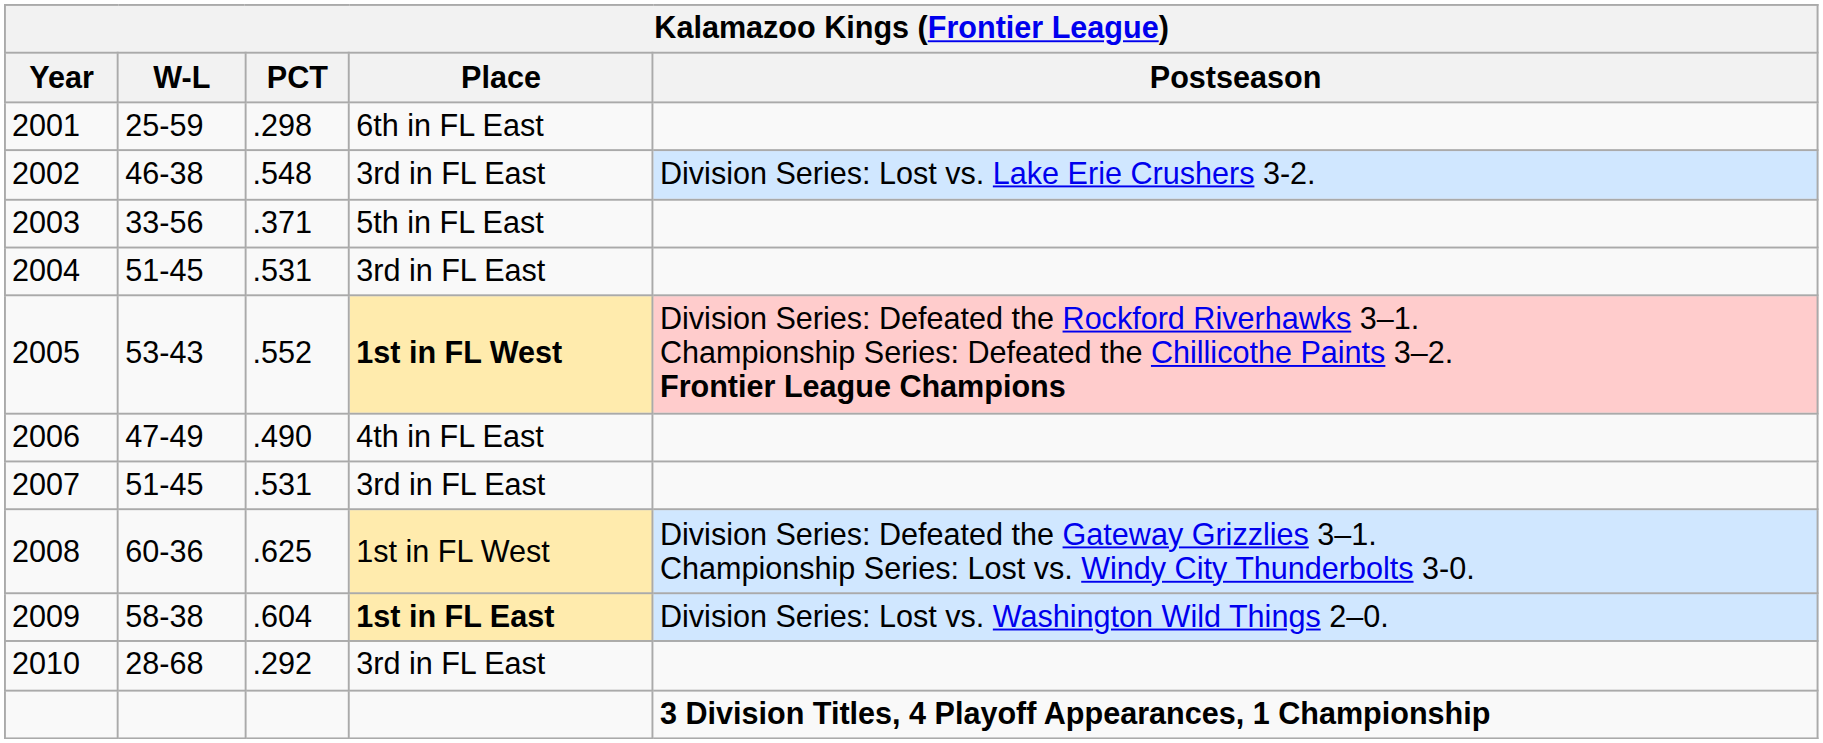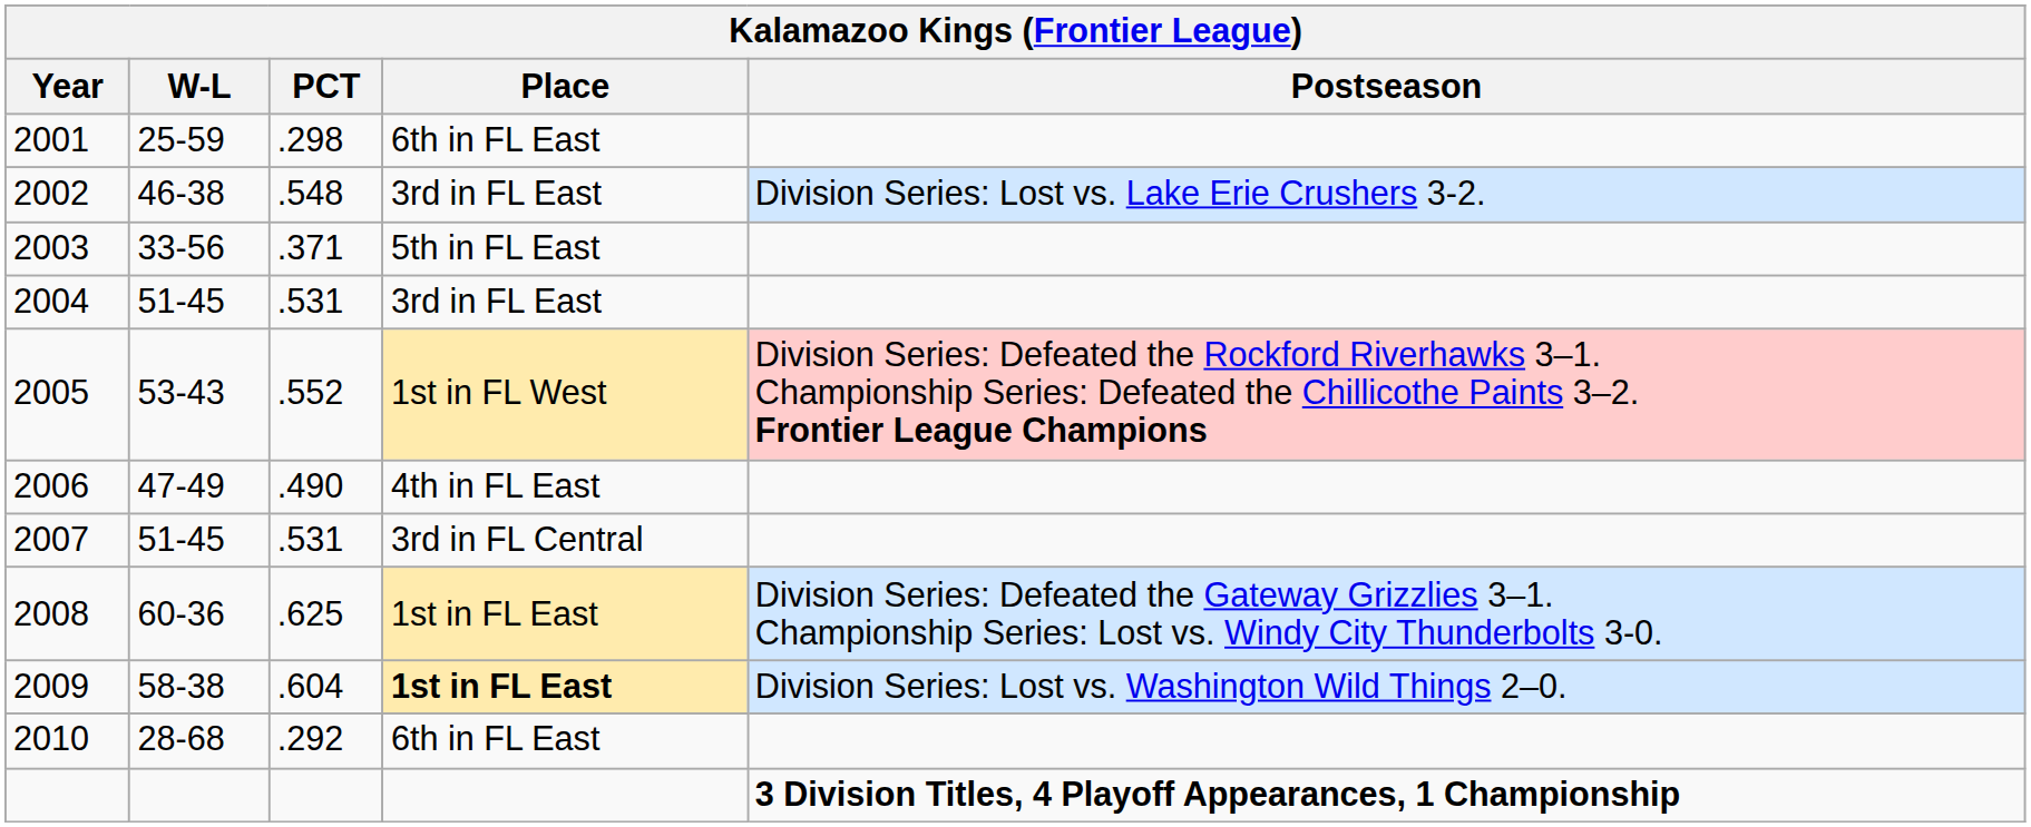2005 | Place: bold -> normal
2007 | Place: 3rd in FL East -> 3rd in FL Central
2008 | Place: 1st in FL West -> 1st in FL East
2010 | Place: 3rd in FL East -> 6th in FL East
